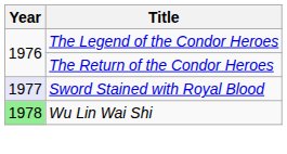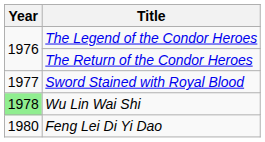Sword Stained with Royal Blood | Year: lavender background -> no background
+ row: 1980 | Feng Lei Di Yi Dao
